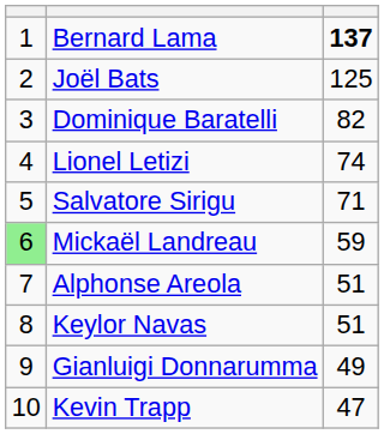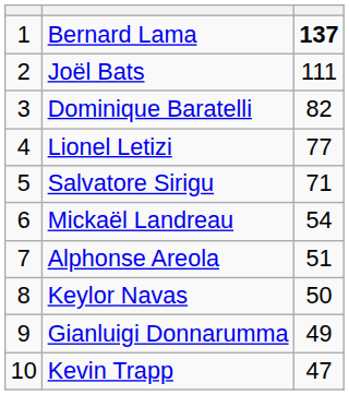Joël Bats | column 3: 125 -> 111
Lionel Letizi | column 3: 74 -> 77
Mickaël Landreau | column 1: lightgreen background -> no background
Mickaël Landreau | column 3: 59 -> 54
Keylor Navas | column 3: 51 -> 50
